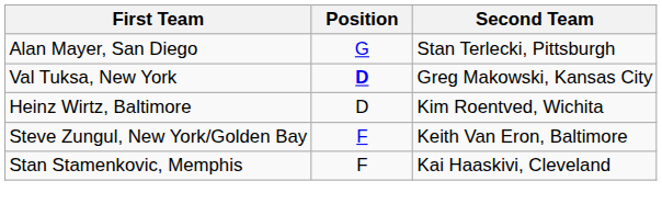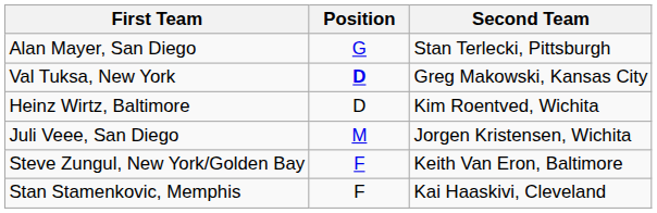+ row: Juli Veee, San Diego | M | Jorgen Kristensen, Wichita
